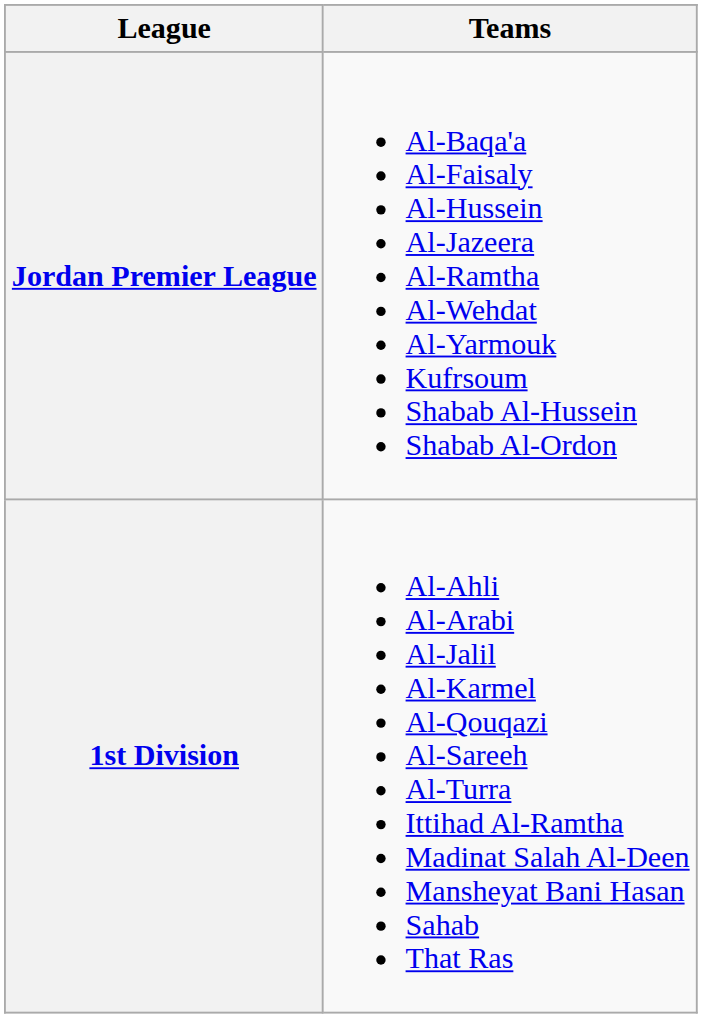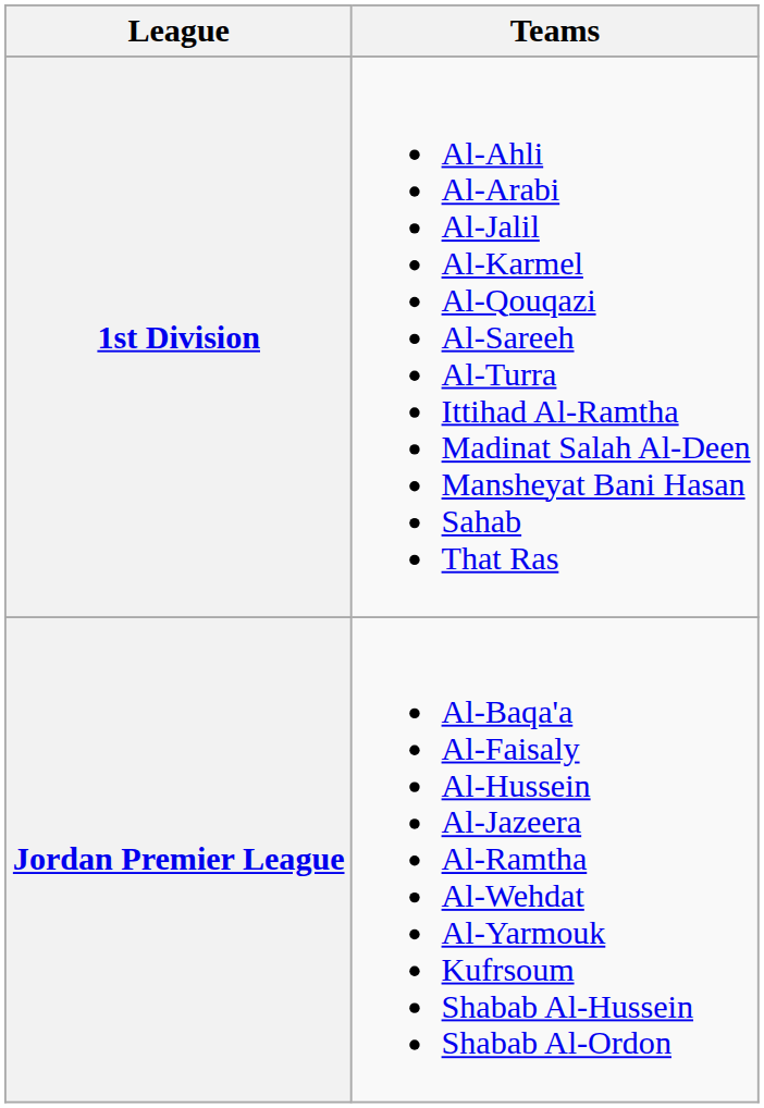rows swapped: Jordan Premier League <-> 1st Division
